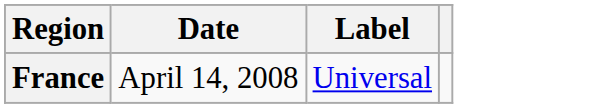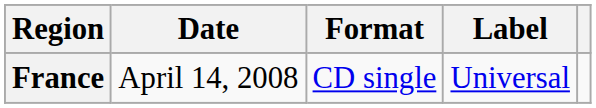+ column: Format | CD single
